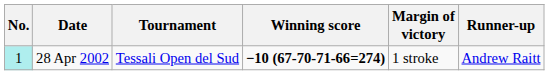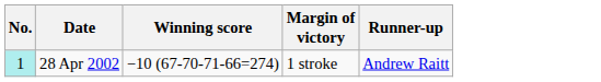- column: Tournament | Tessali Open del Sud
28 Apr 2002 | Winning score: bold -> normal
